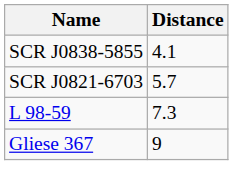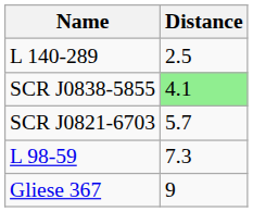+ row: L 140-289 | 2.5
SCR J0838-5855 | Distance: no background -> lightgreen background
